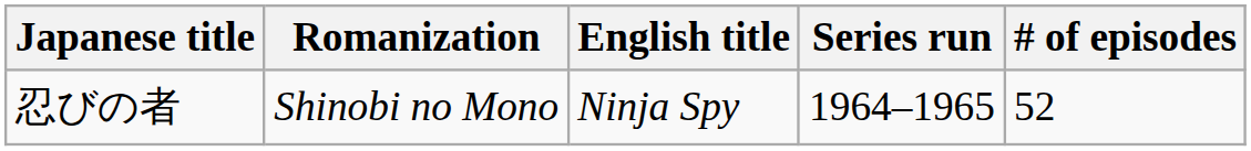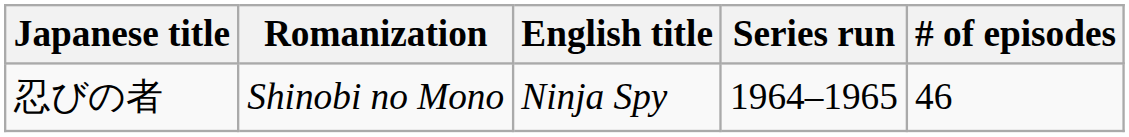忍びの者 | # of episodes: 52 -> 46
